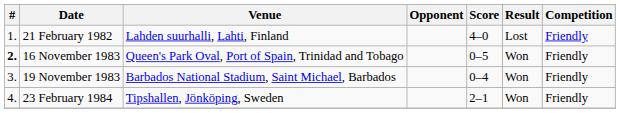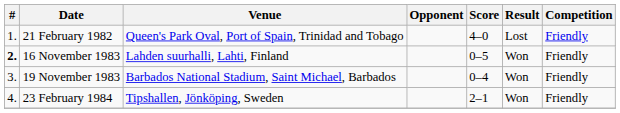21 February 1982 | Venue: Lahden suurhalli, Lahti, Finland -> Queen's Park Oval, Port of Spain, Trinidad and Tobago
16 November 1983 | Venue: Queen's Park Oval, Port of Spain, Trinidad and Tobago -> Lahden suurhalli, Lahti, Finland
